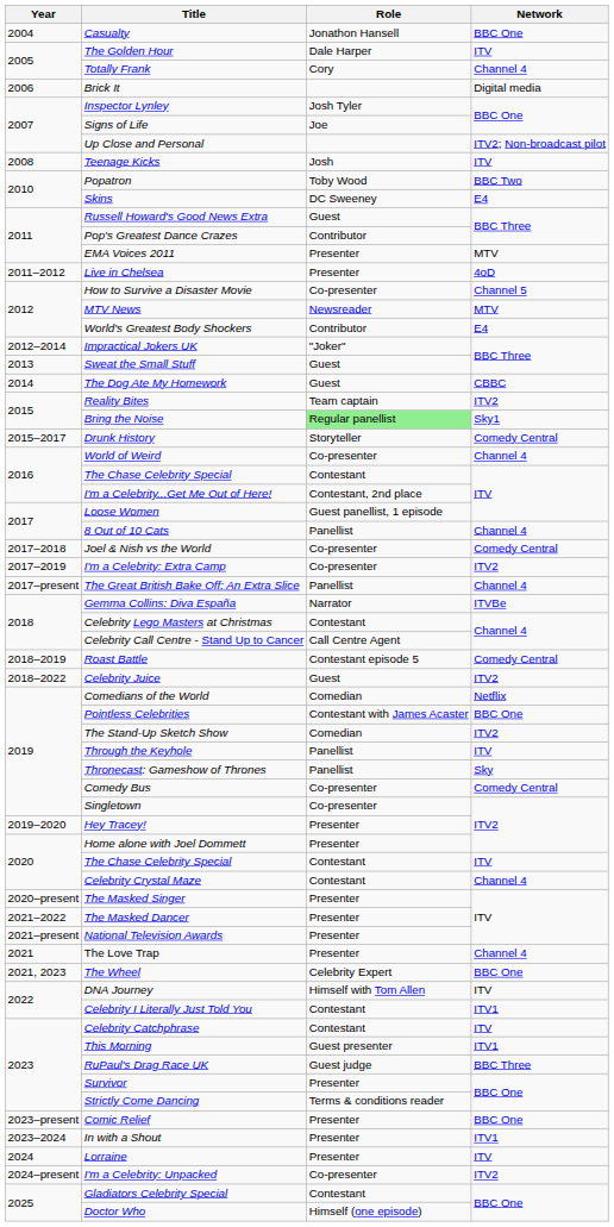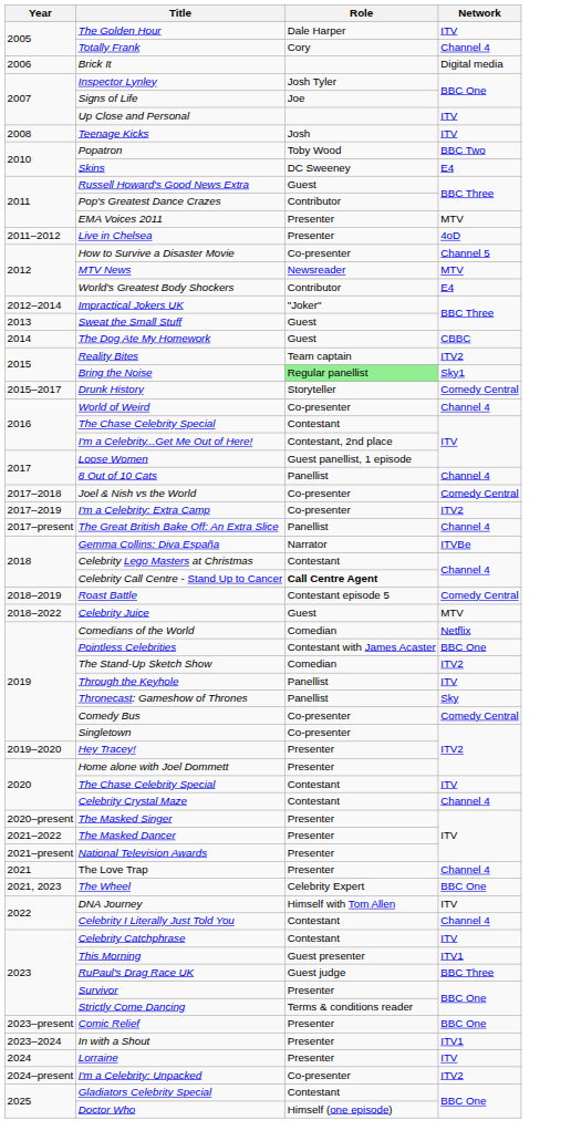- row: 2004 | Casualty | Jonathon Hansell | BBC One
Up Close and Personal | Network: ITV2; Non-broadcast pilot -> ITV
Celebrity Call Centre - Stand Up to Cancer | Role: normal -> bold
Celebrity Juice | Network: ITV2 -> MTV
Celebrity I Literally Just Told You | Network: ITV1 -> Channel 4
